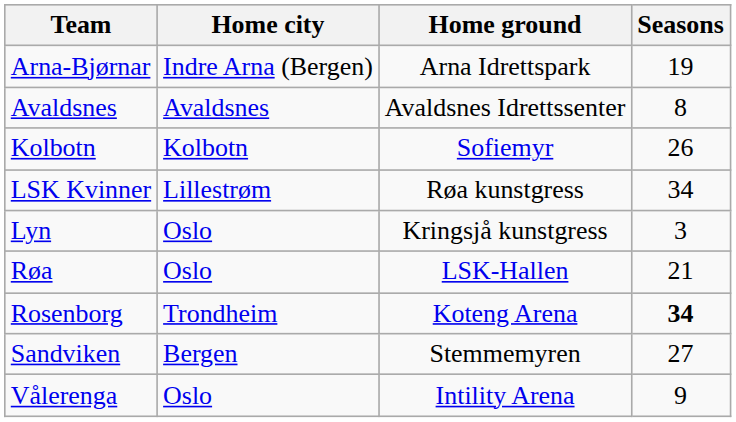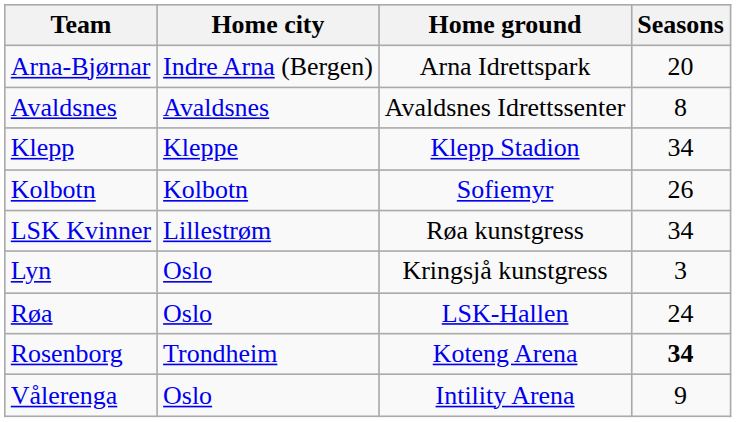Arna-Bjørnar | Seasons: 19 -> 20
+ row: Klepp | Kleppe | Klepp Stadion | 34
Røa | Seasons: 21 -> 24
- row: Sandviken | Bergen | Stemmemyren | 27
